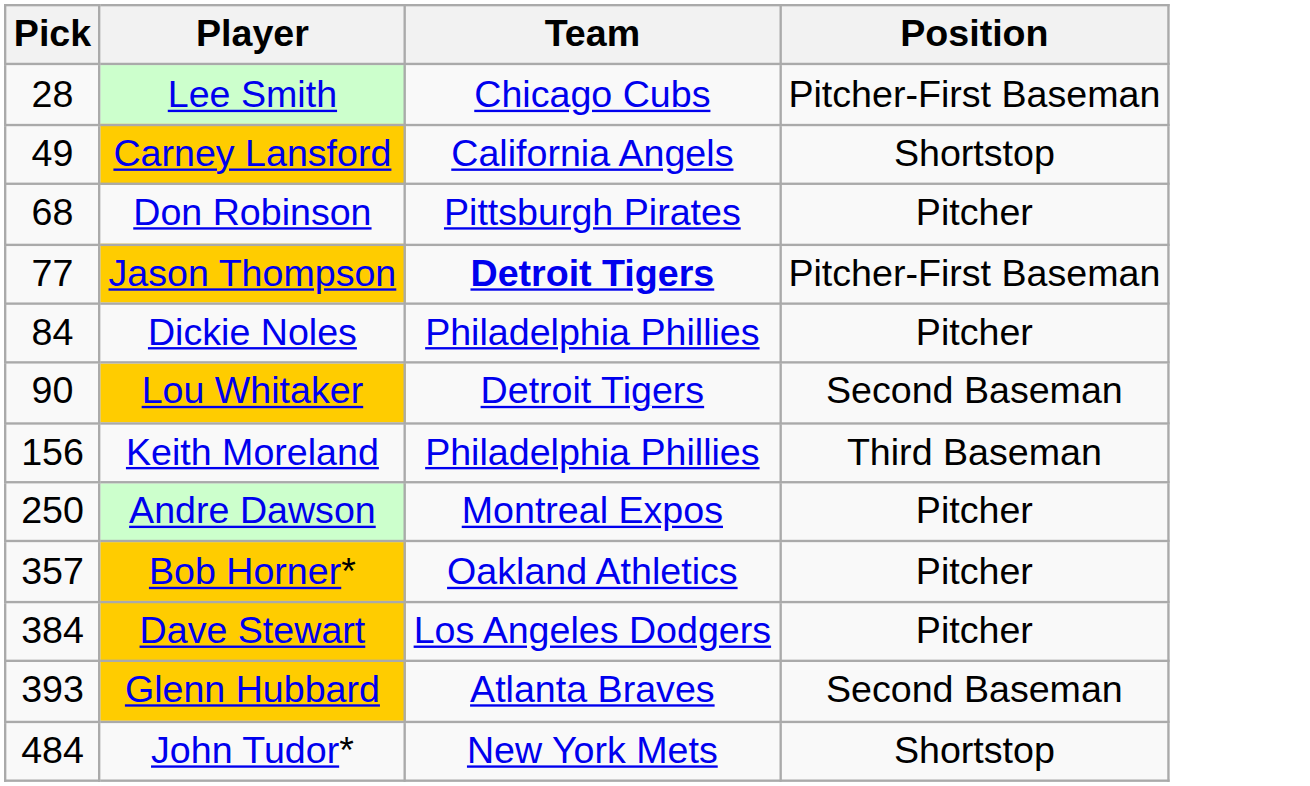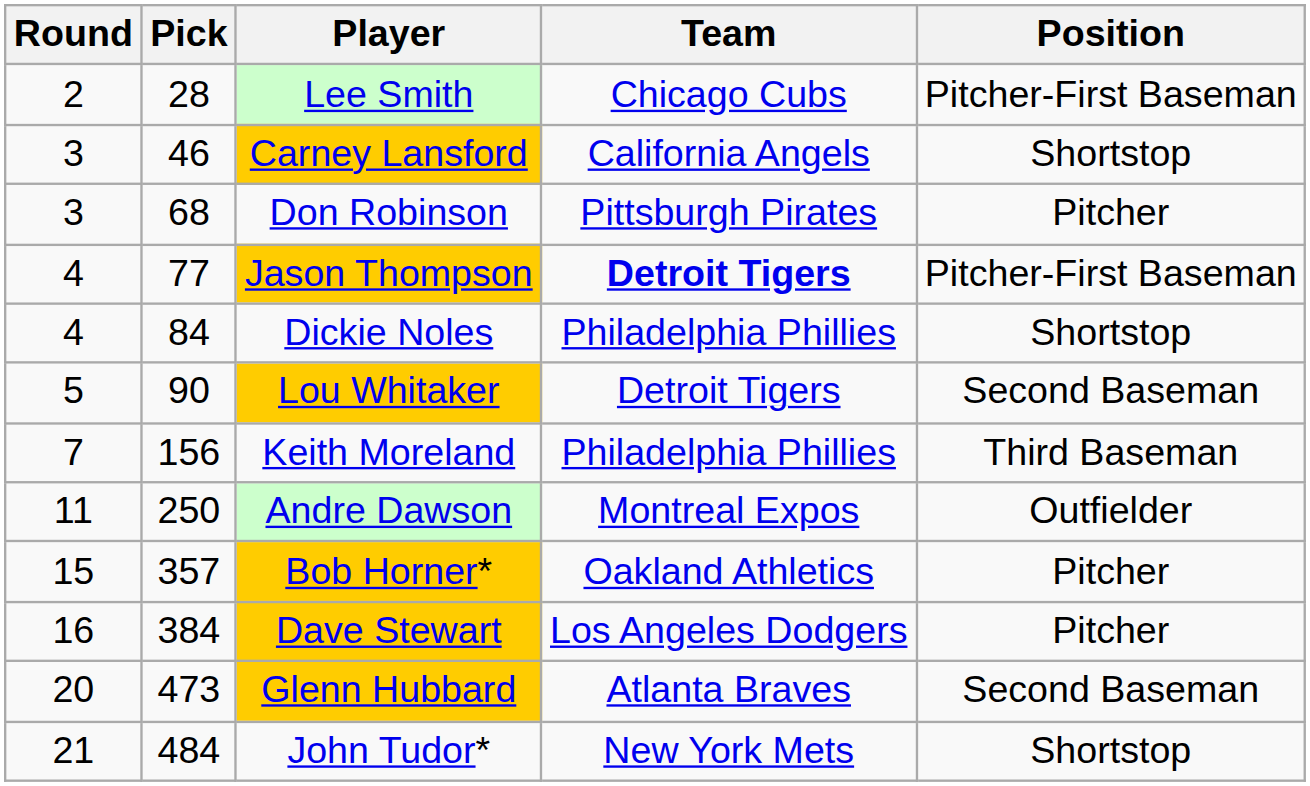+ column: Round | 2 | 3 | 3 | 4 | 4 | 5 | 7 | 11 | 15 | 16 | 20 | 21
Carney Lansford | Pick: 49 -> 46
Dickie Noles | Position: Pitcher -> Shortstop
Andre Dawson | Position: Pitcher -> Outfielder
Glenn Hubbard | Pick: 393 -> 473
